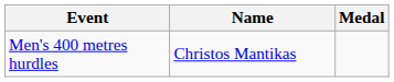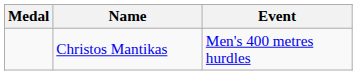columns swapped: Medal <-> Event
